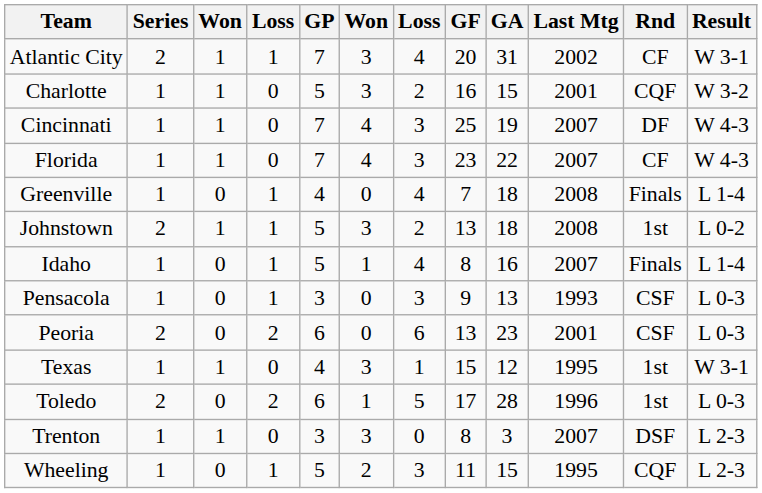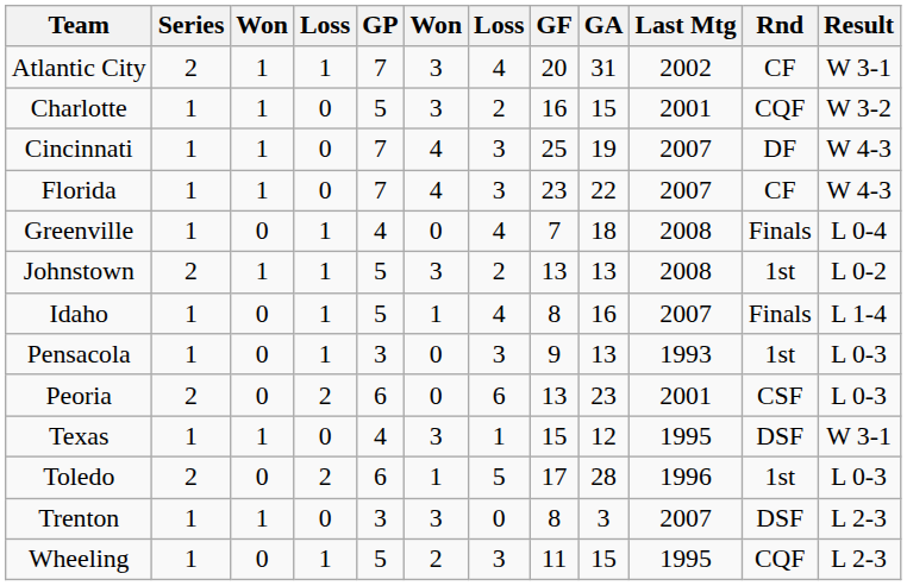Greenville | Result: L 1-4 -> L 0-4
Johnstown | GA: 18 -> 13
Pensacola | Rnd: CSF -> 1st
Texas | Rnd: 1st -> DSF
